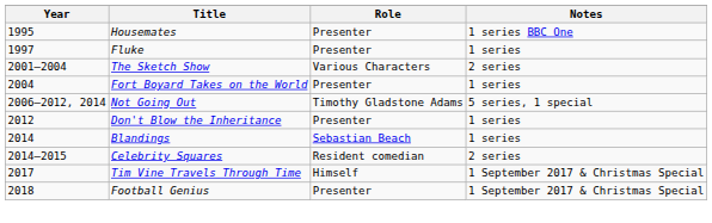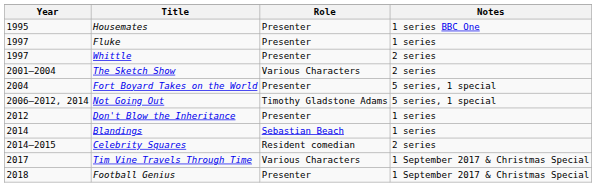+ row: 1997 | Whittle | Presenter | 2 series
Fort Boyard Takes on the World | Notes: 1 series -> 5 series, 1 special
Tim Vine Travels Through Time | Role: Himself -> Various Characters
